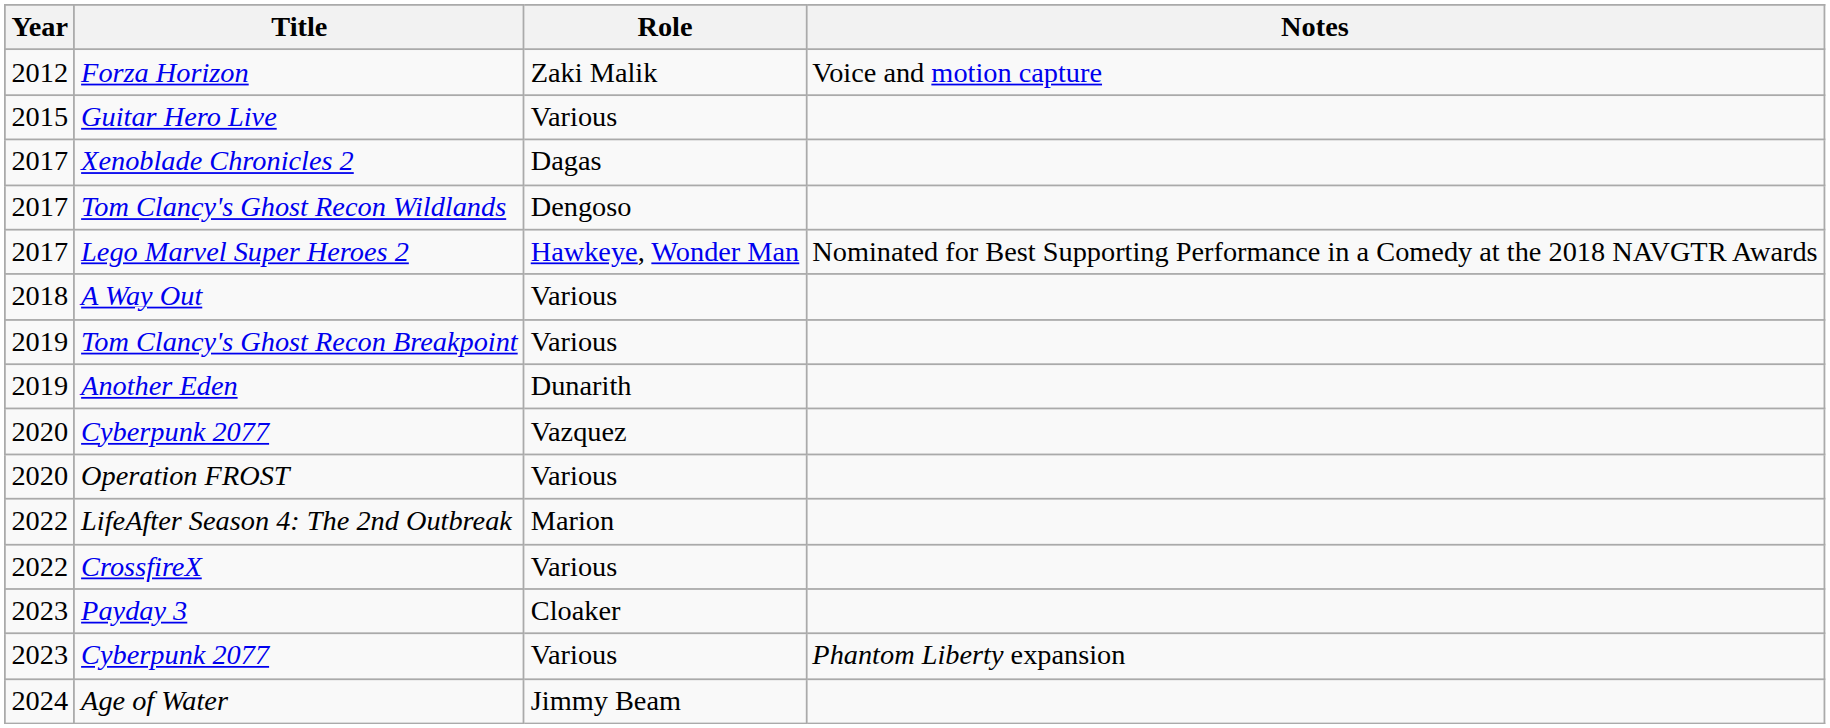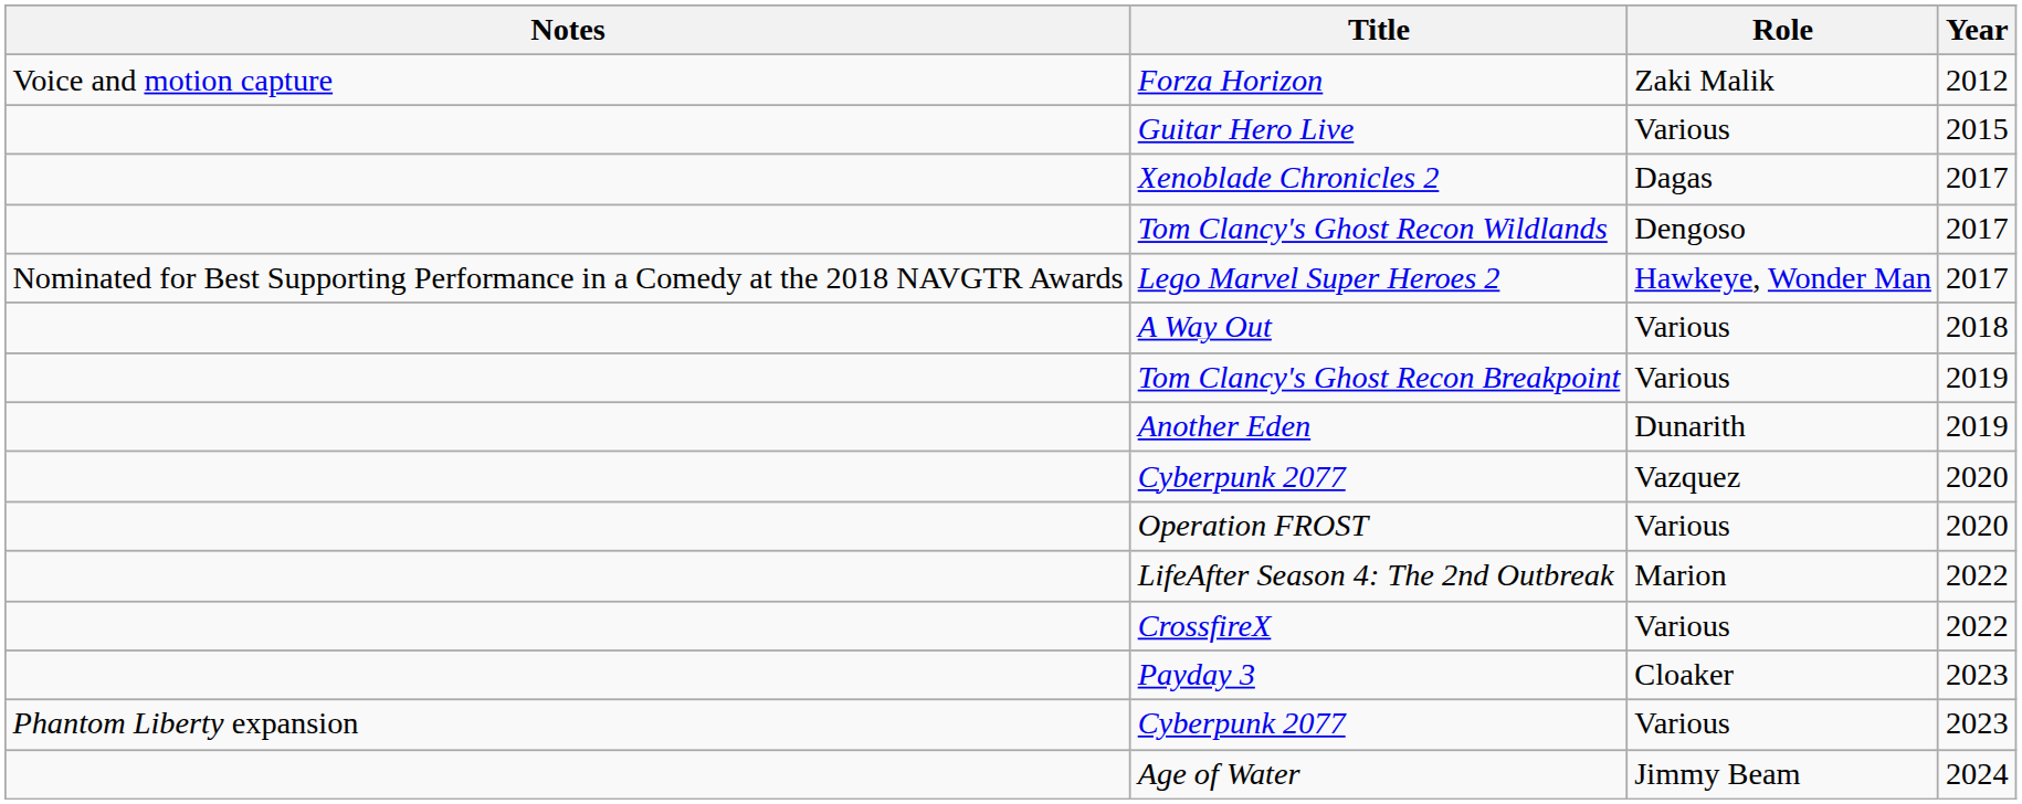columns swapped: Year <-> Notes
